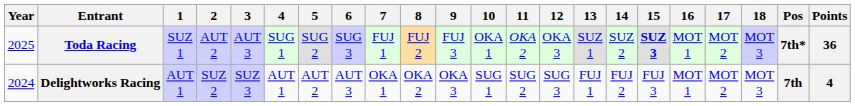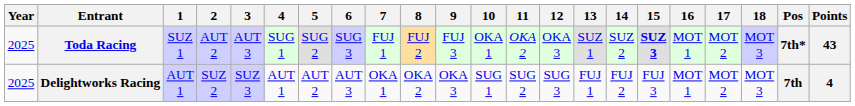Toda Racing | Points: 36 -> 43
Delightworks Racing | Year: 2024 -> 2025
